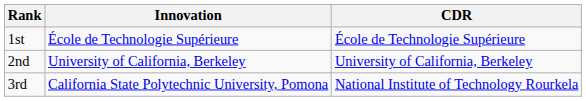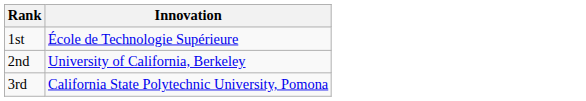- column: CDR | École de Technologie Supérieure | University of California, Berkeley | National Institute of Technology Rourkela
